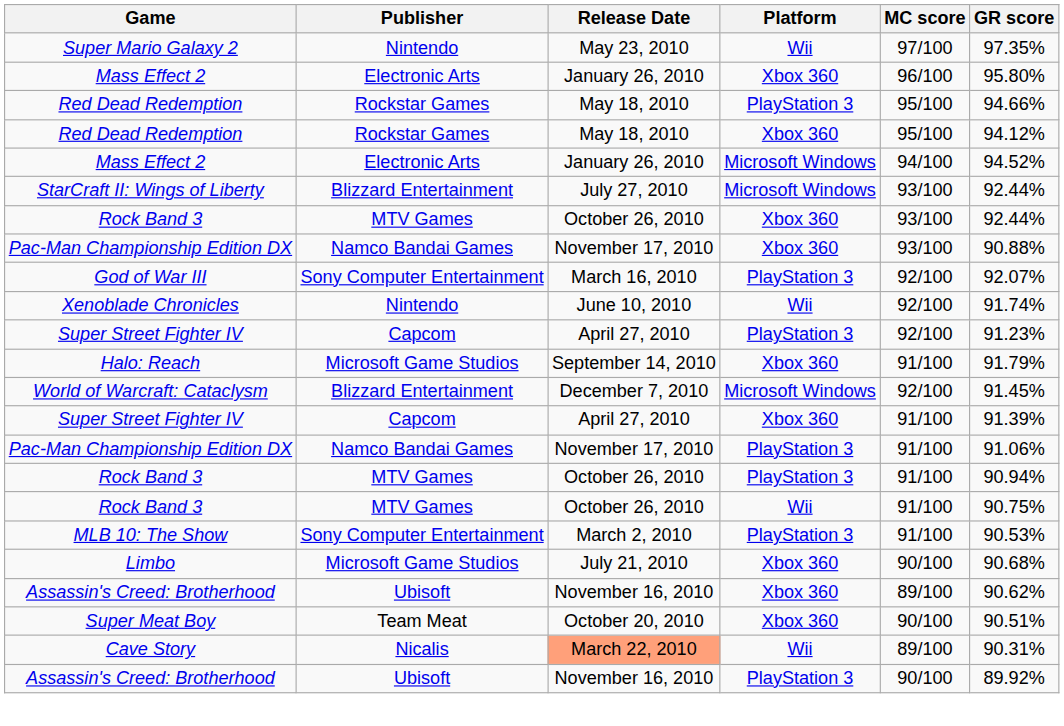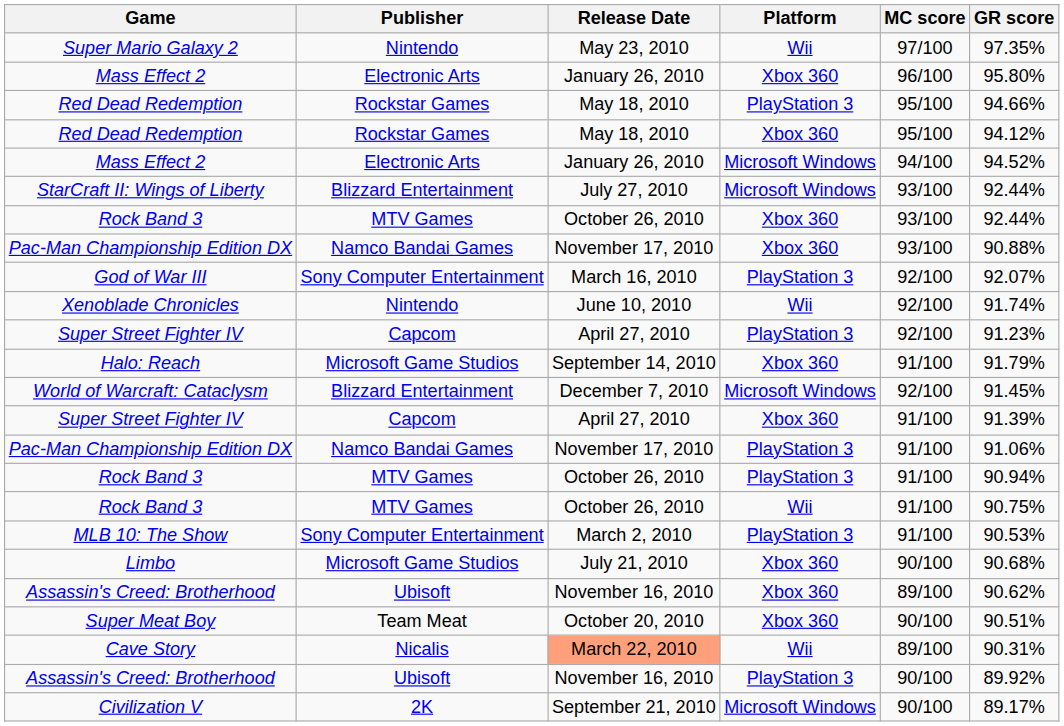+ row: Civilization V | 2K | September 21, 2010 | Microsoft Windows | 90/100 | 89.17%
